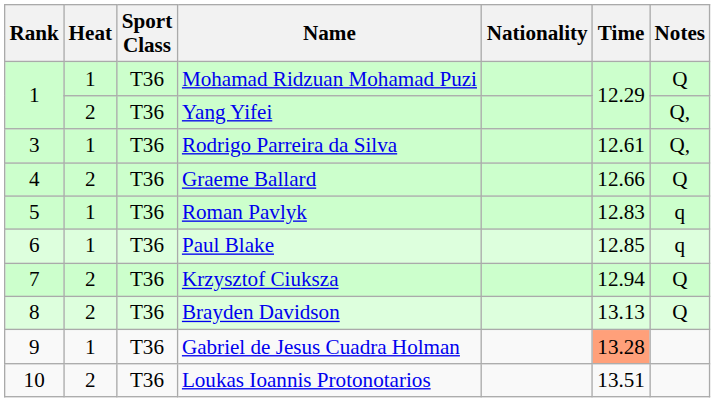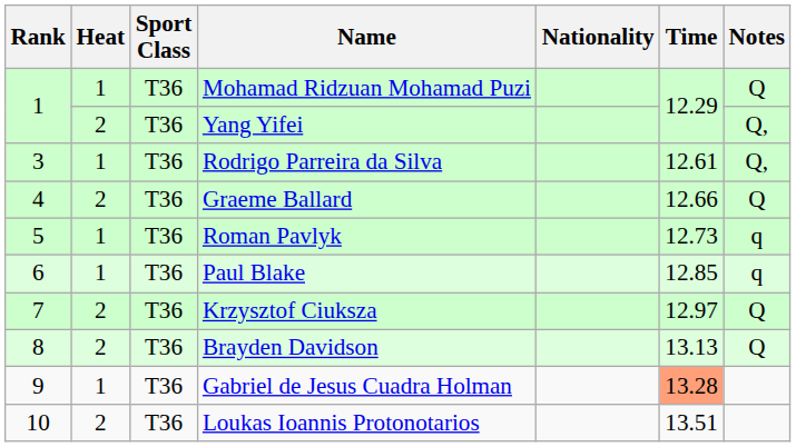Roman Pavlyk | Time: 12.83 -> 12.73
Krzysztof Ciuksza | Time: 12.94 -> 12.97
